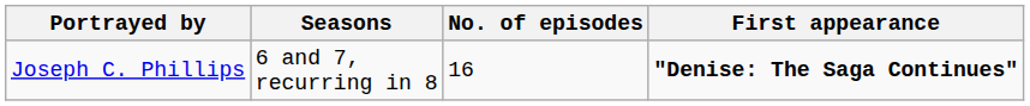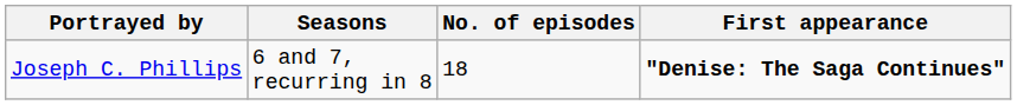Joseph C. Phillips | No. of episodes: 16 -> 18
